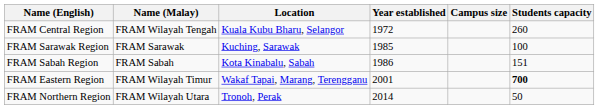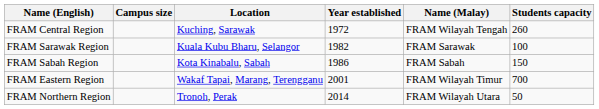columns swapped: Name (Malay) <-> Campus size
FRAM Central Region | Location: Kuala Kubu Bharu, Selangor -> Kuching, Sarawak
FRAM Sarawak Region | Location: Kuching, Sarawak -> Kuala Kubu Bharu, Selangor
FRAM Sarawak Region | Year established: 1985 -> 1982
FRAM Sabah Region | Students capacity: 151 -> 150
FRAM Eastern Region | Students capacity: bold -> normal
